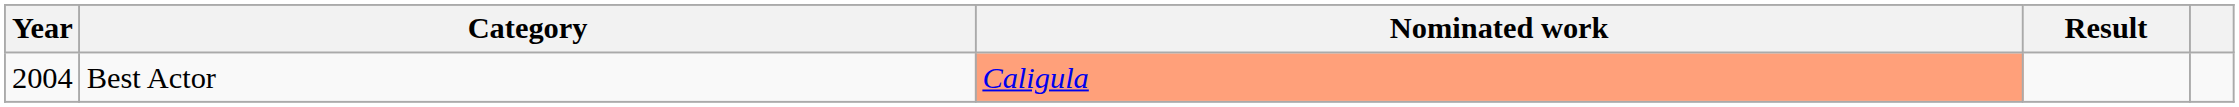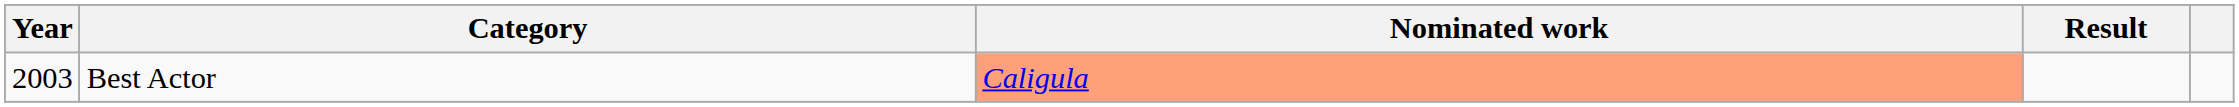Best Actor | Year: 2004 -> 2003
